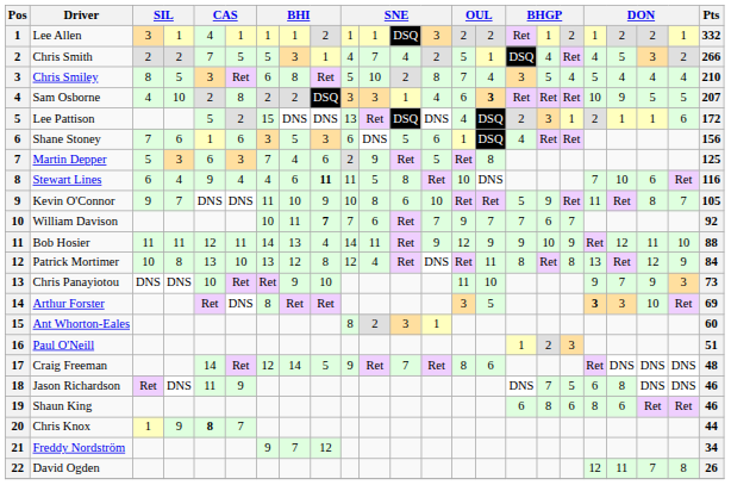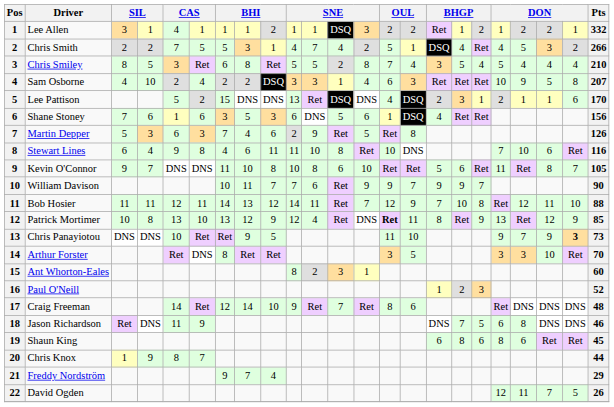Chris Smiley | column 11: 10 -> 5
Sam Osborne | column 6: 8 -> 4
Sam Osborne | column 15: bold -> normal
Sam Osborne | column 22: 5 -> 8
Lee Pattison | Pts: 172 -> 170
Martin Depper | Pts: 125 -> 126
Stewart Lines | column 6: 4 -> 8
Stewart Lines | column 9: bold -> normal
Stewart Lines | column 11: 5 -> 10
Kevin O'Connor | column 9: 9 -> 8
Kevin O'Connor | column 17: 9 -> 6
William Davison | column 9: bold -> normal
William Davison | column 13: 7 -> 9
William Davison | column 16: 7 -> 9
William Davison | column 17: 6 -> 9
William Davison | Pts: 92 -> 90
Bob Hosier | column 9: 4 -> 12
Bob Hosier | column 13: 9 -> 7
Bob Hosier | column 16: 9 -> 7
Bob Hosier | column 18: 9 -> 8
Patrick Mortimer | column 9: 8 -> 9
Patrick Mortimer | column 14: normal -> bold
Patrick Mortimer | column 18: 8 -> 9
Patrick Mortimer | Pts: 84 -> 85
Chris Panayiotou | column 9: 10 -> 5
Chris Panayiotou | column 22: normal -> bold
Arthur Forster | column 19: bold -> normal
Arthur Forster | Pts: 69 -> 70
Paul O'Neill | Pts: 51 -> 52
Craig Freeman | column 9: 5 -> 10
Shaun King | Pts: 46 -> 45
Chris Knox | column 5: bold -> normal
Freddy Nordström | column 9: 12 -> 4
Freddy Nordström | Pts: 34 -> 29
David Ogden | column 22: 8 -> 5
